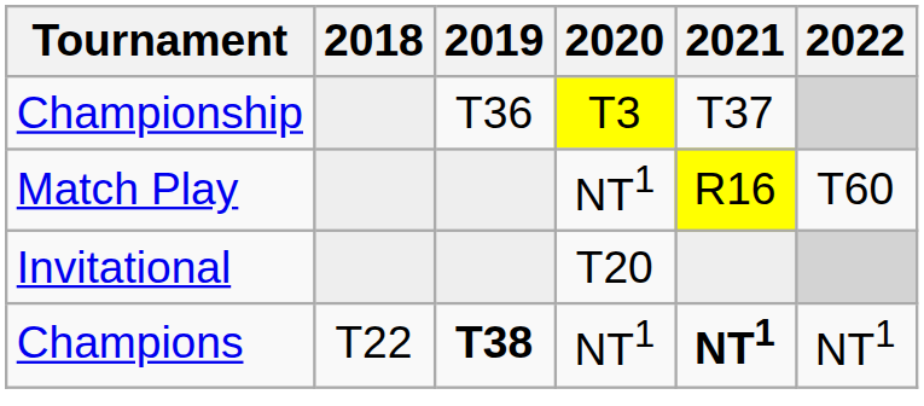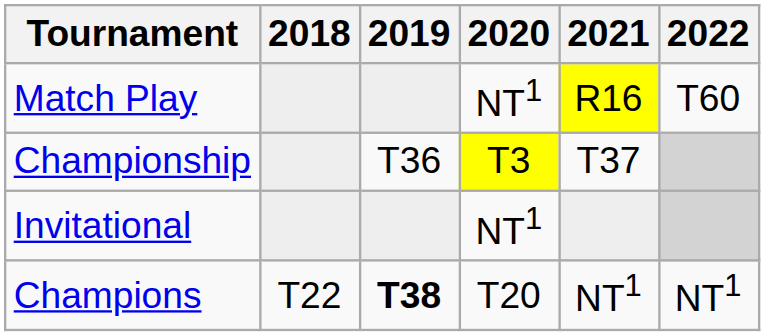rows swapped: Championship <-> Match Play
Invitational | 2020: T20 -> NT1
Champions | 2020: NT1 -> T20
Champions | 2021: bold -> normal
